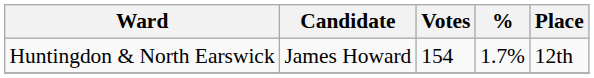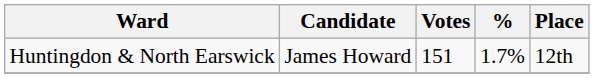Huntingdon & North Earswick | Votes: 154 -> 151
